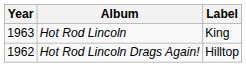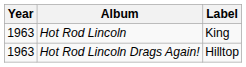Hot Rod Lincoln Drags Again! | Year: 1962 -> 1963
